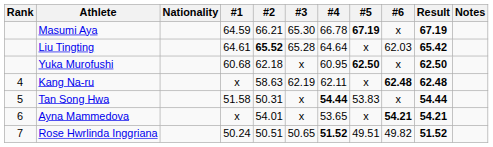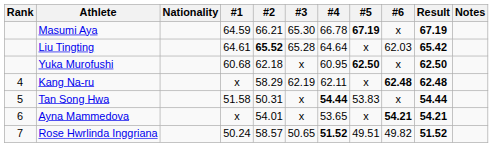Kang Na-ru | #2: 58.63 -> 58.29
Rose Hwrlinda Inggriana | #2: 50.51 -> 58.57
